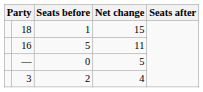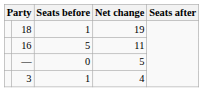18 | Net change: 15 -> 19
3 | Seats before: 2 -> 1
